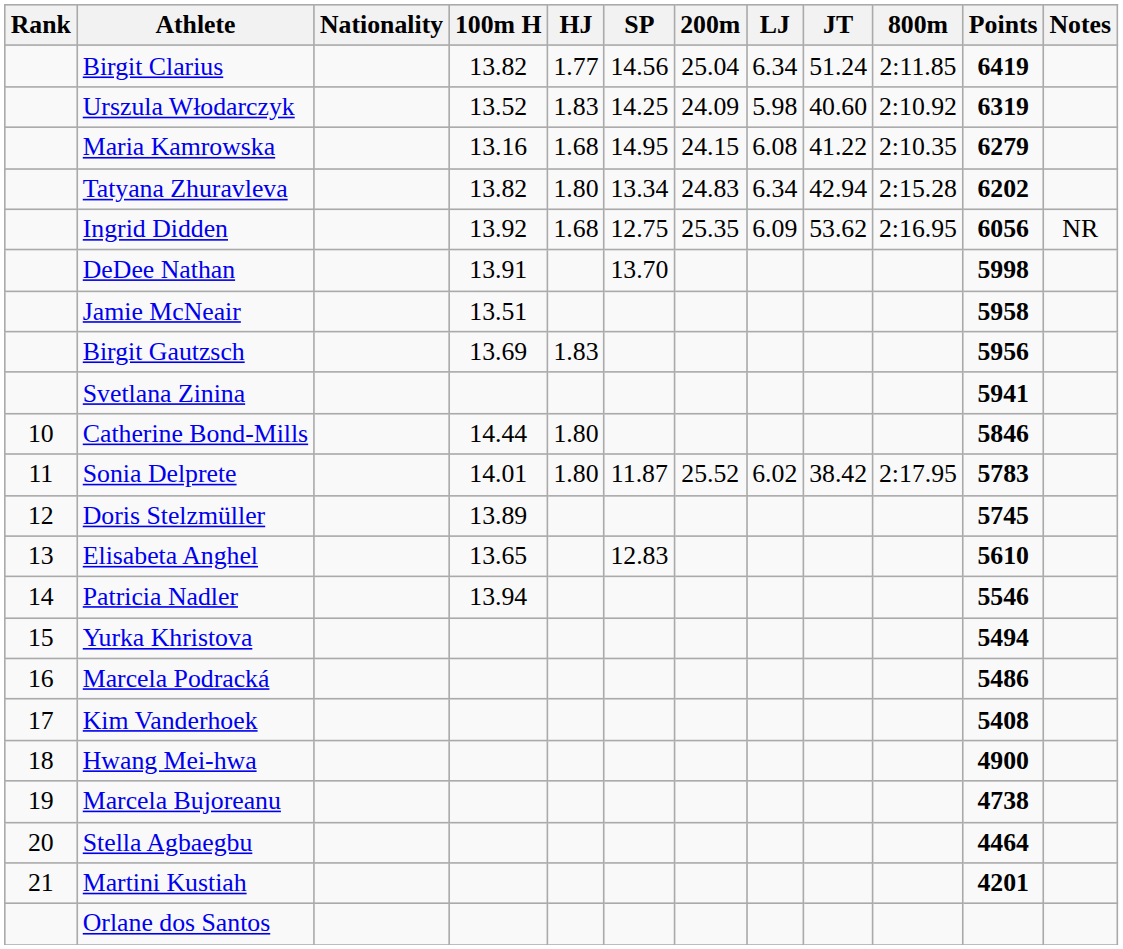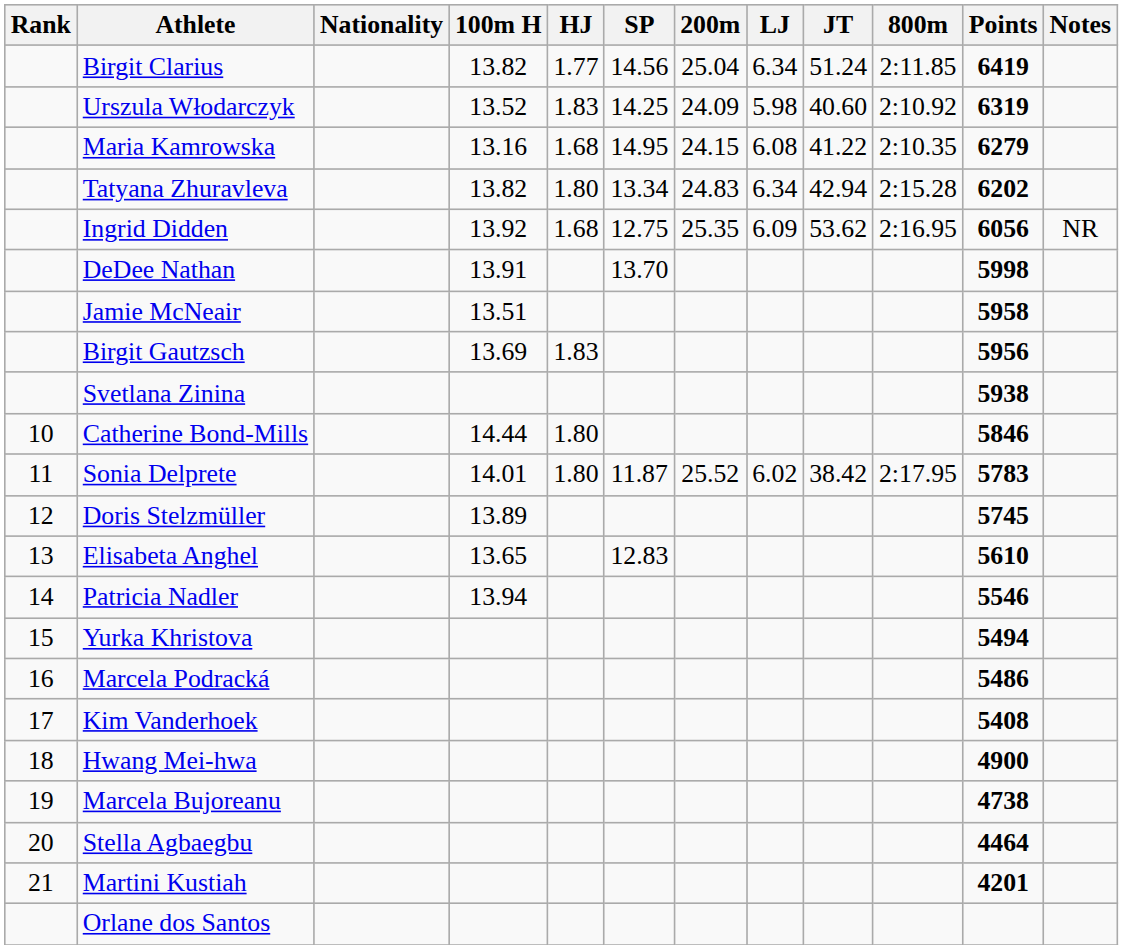Svetlana Zinina | Points: 5941 -> 5938
